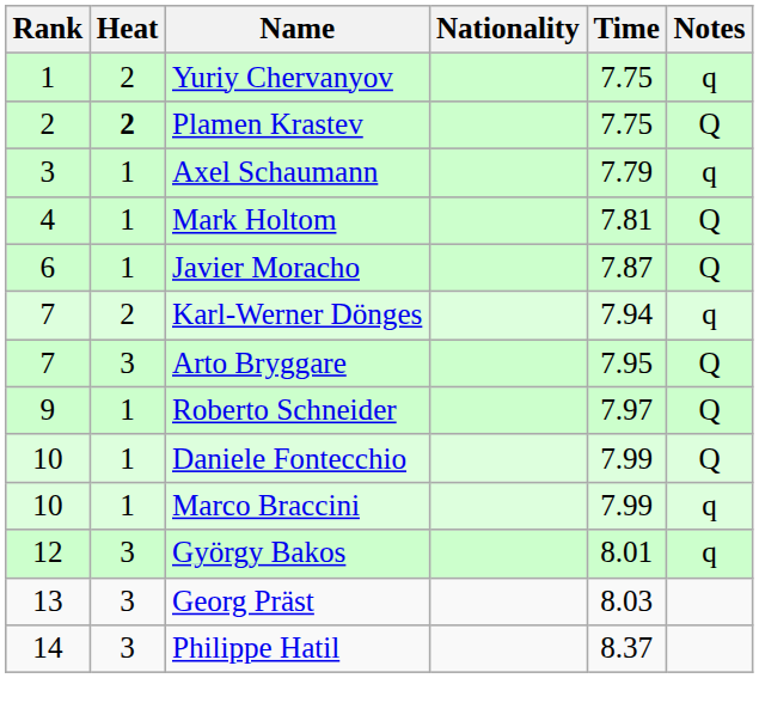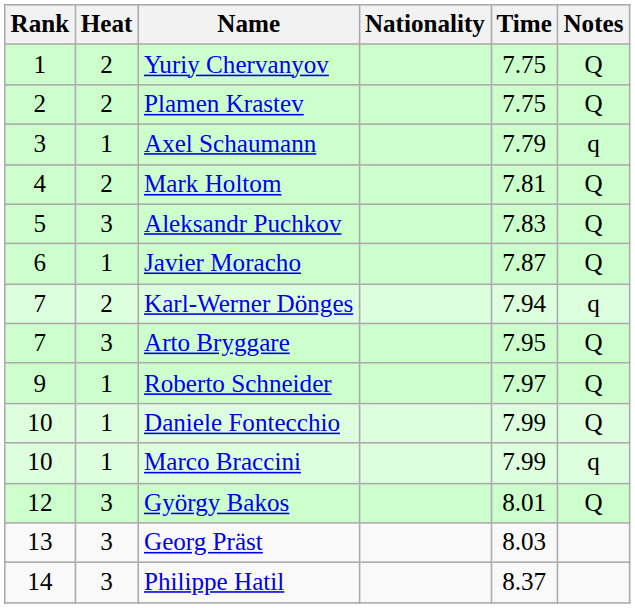Yuriy Chervanyov | Notes: q -> Q
Plamen Krastev | Heat: bold -> normal
Mark Holtom | Heat: 1 -> 2
+ row: 5 | 3 | Aleksandr Puchkov | 7.83 | Q
György Bakos | Notes: q -> Q
